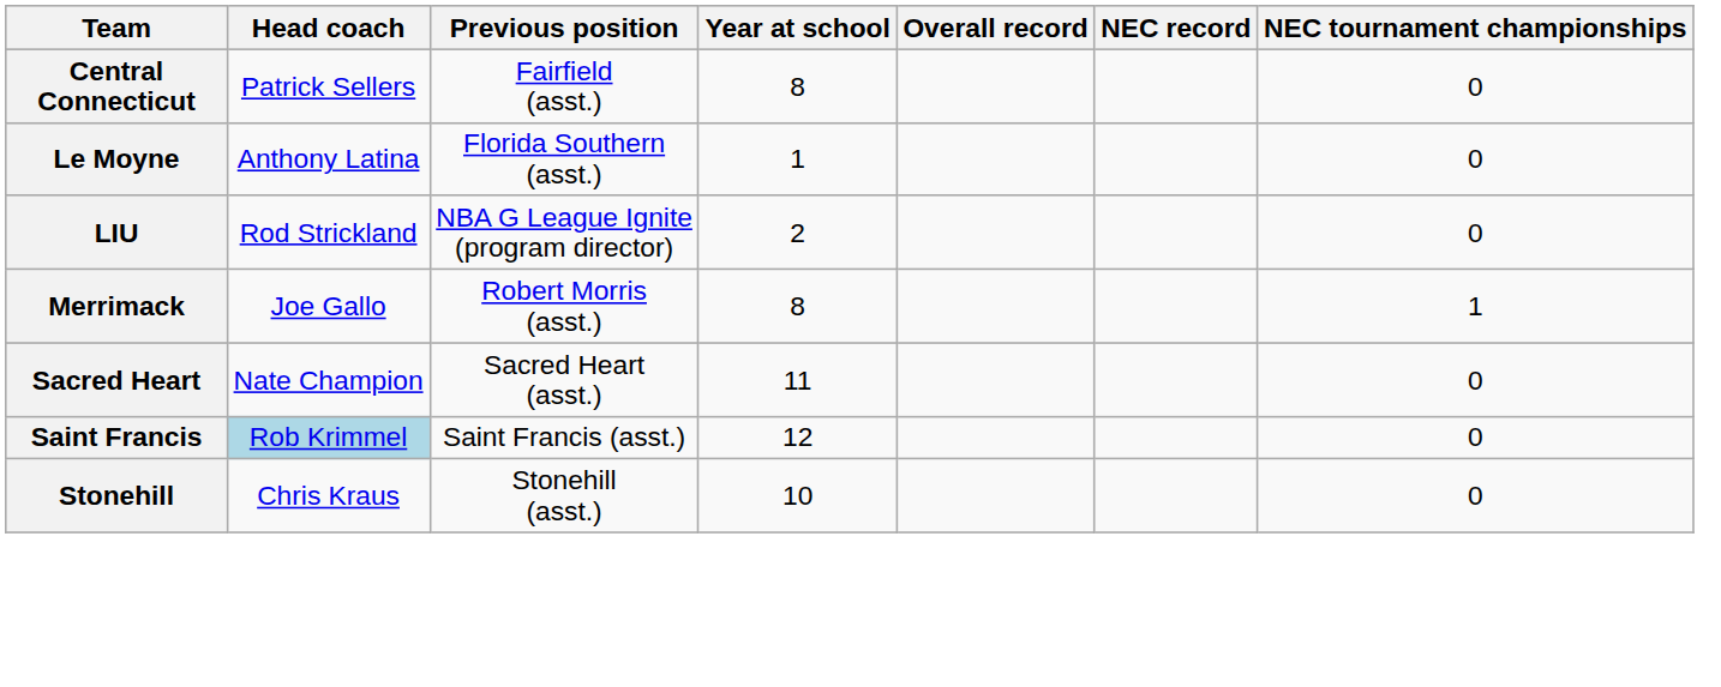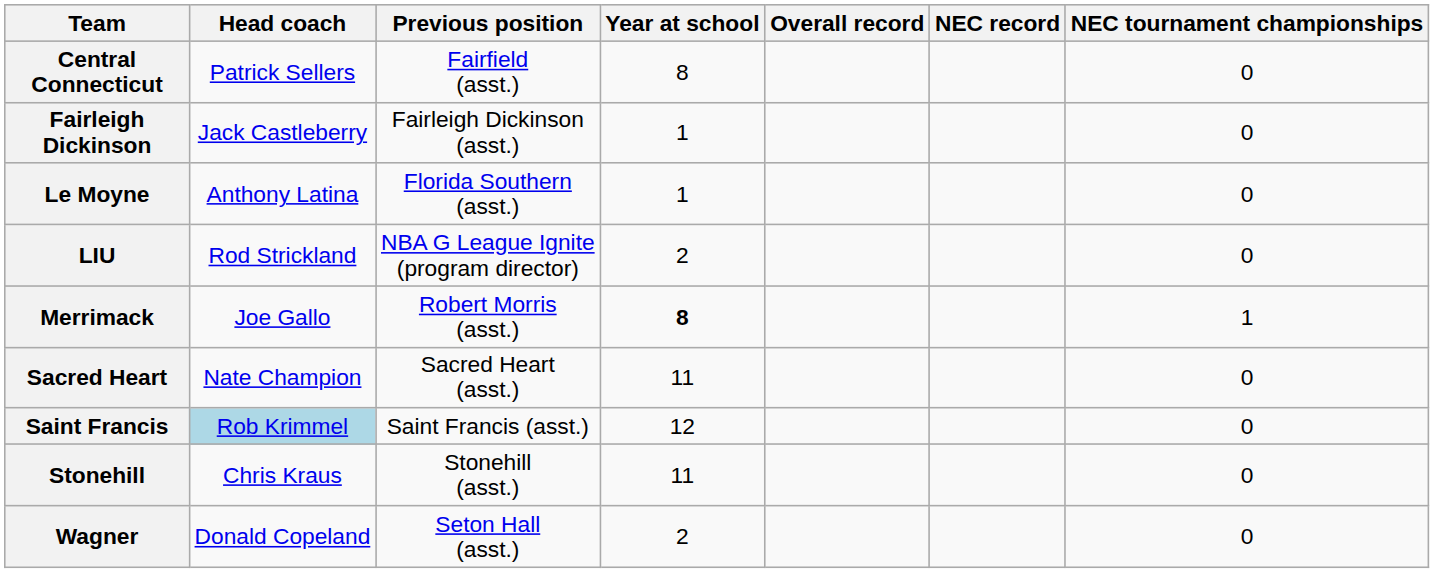+ row: Fairleigh Dickinson | Jack Castleberry | Fairleigh Dickinson (asst.) | 1 | 0
Merrimack | Year at school: normal -> bold
Stonehill | Year at school: 10 -> 11
+ row: Wagner | Donald Copeland | Seton Hall (asst.) | 2 | 0
